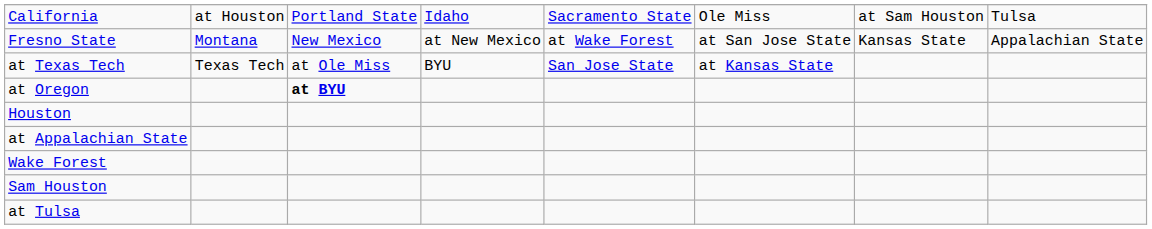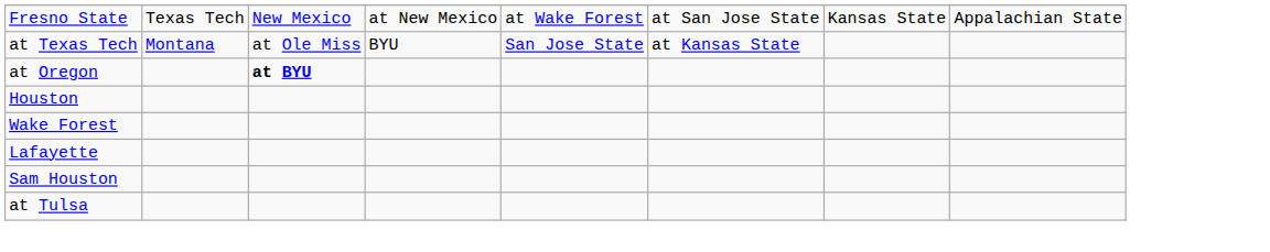- row: California | at Houston | Portland State | Idaho | Sacramento State | Ole Miss | at Sam Houston | Tulsa
Fresno State | column 2: Montana -> Texas Tech
at Texas Tech | column 2: Texas Tech -> Montana
- row: at Appalachian State
+ row: Lafayette
